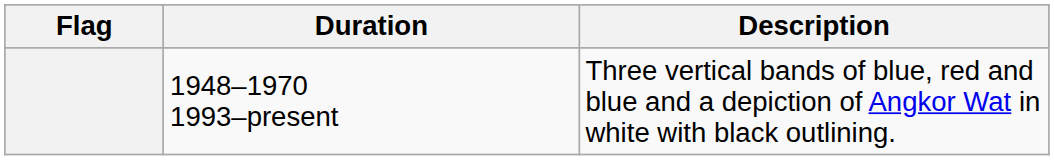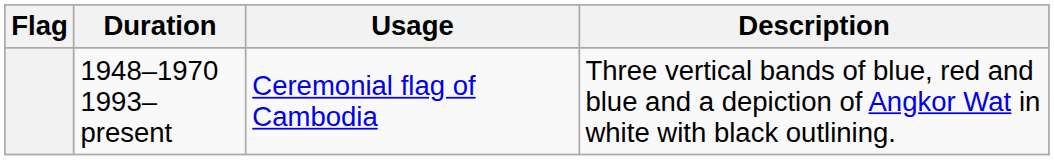+ column: Usage | Ceremonial flag of Cambodia
